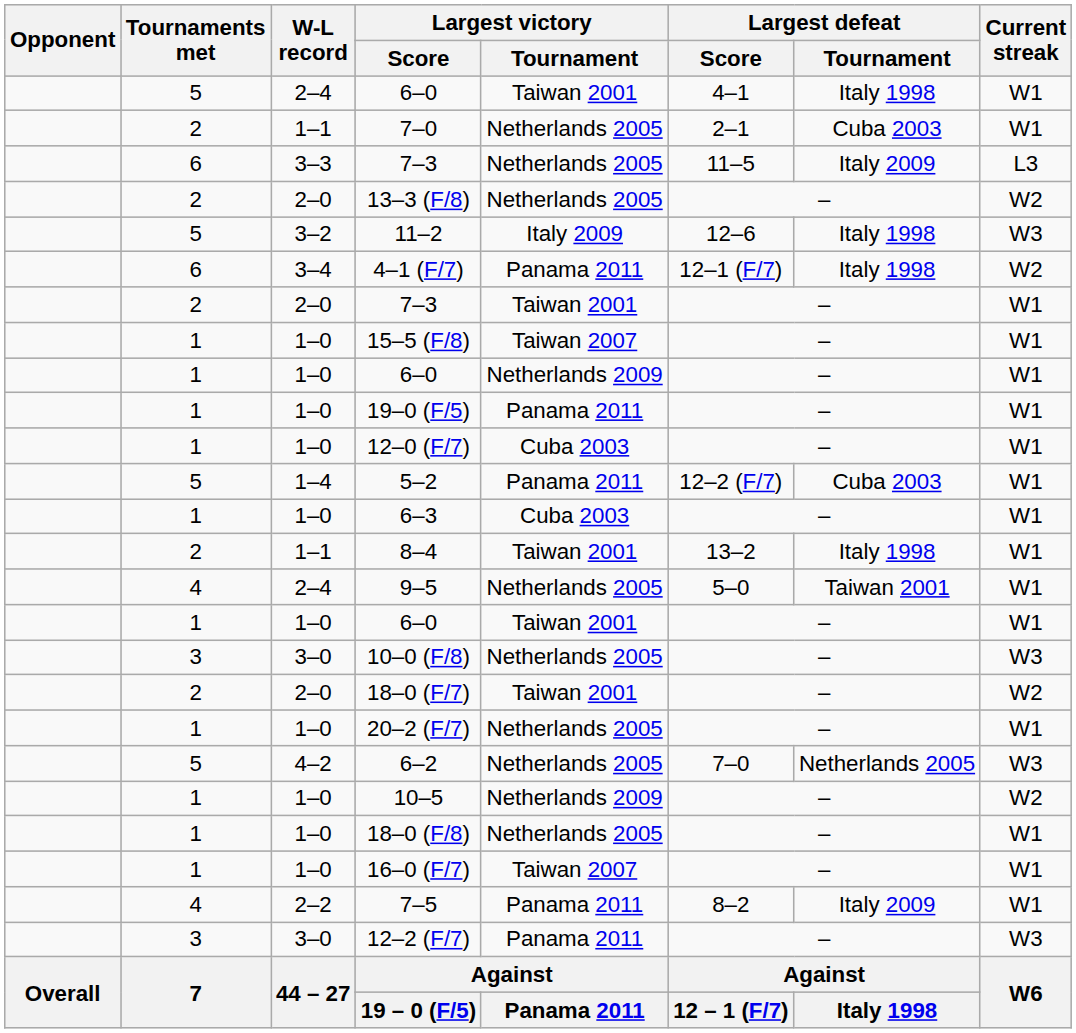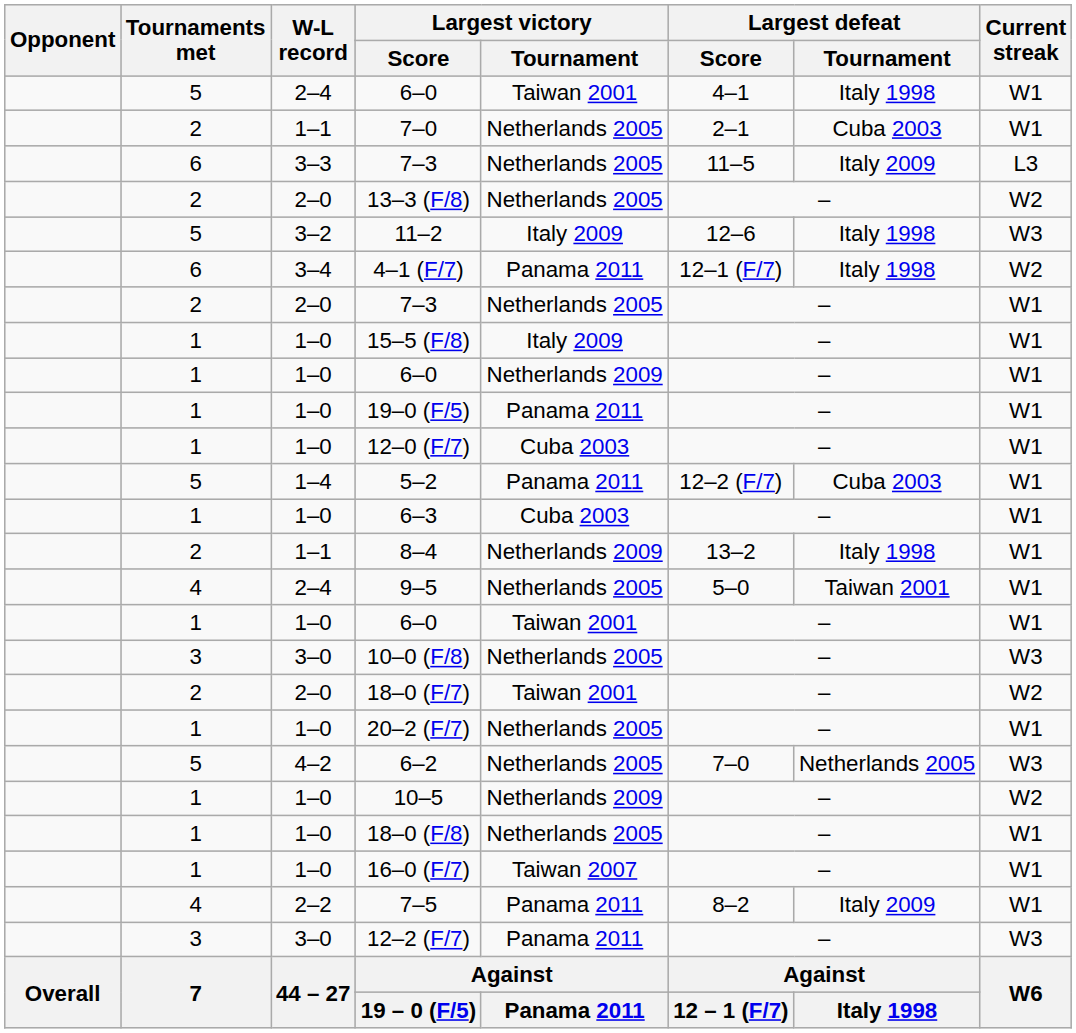2–0 / 7–3 | Largest victory / Tournament: Taiwan 2001 -> Netherlands 2005
15–5 (F/8) | Largest victory / Tournament: Taiwan 2007 -> Italy 2009
8–4 | Largest victory / Tournament: Taiwan 2001 -> Netherlands 2009
